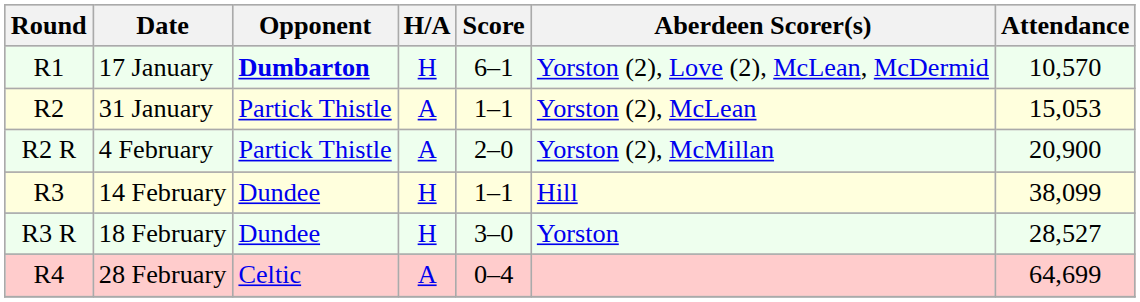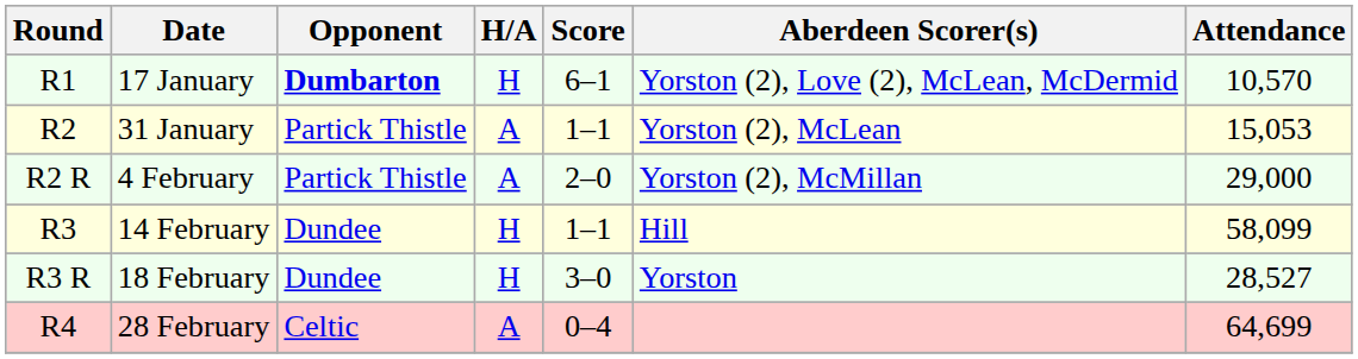4 February | Attendance: 20,900 -> 29,000
14 February | Attendance: 38,099 -> 58,099
